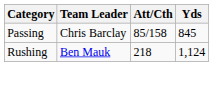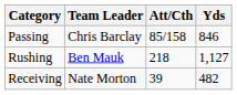Passing | Yds: 845 -> 846
Rushing | Yds: 1,124 -> 1,127
+ row: Receiving | Nate Morton | 39 | 482
